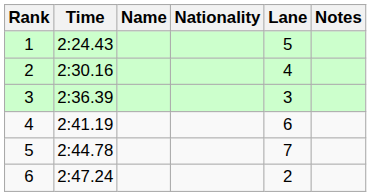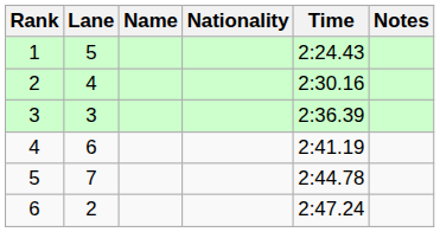columns swapped: Lane <-> Time
